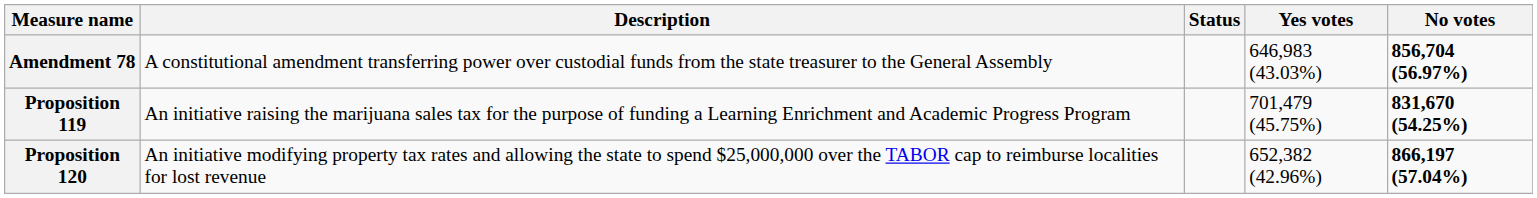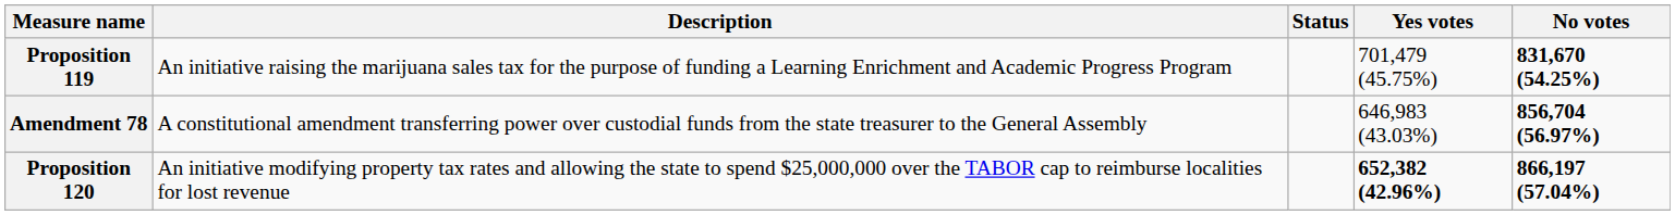rows swapped: Amendment 78 <-> Proposition 119
Proposition 120 | Yes votes: normal -> bold
